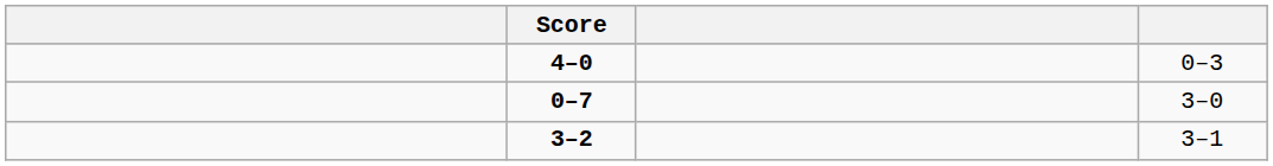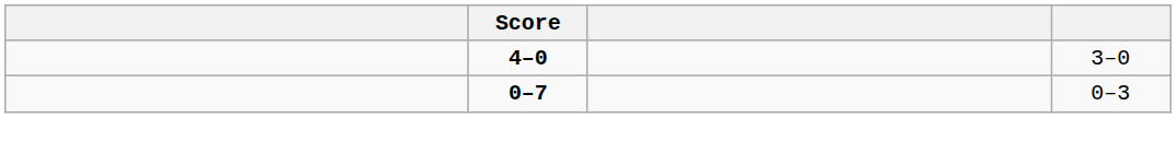4–0 | column 4: 0–3 -> 3–0
0–7 | column 4: 3–0 -> 0–3
- row: 3–2 | 3–1
